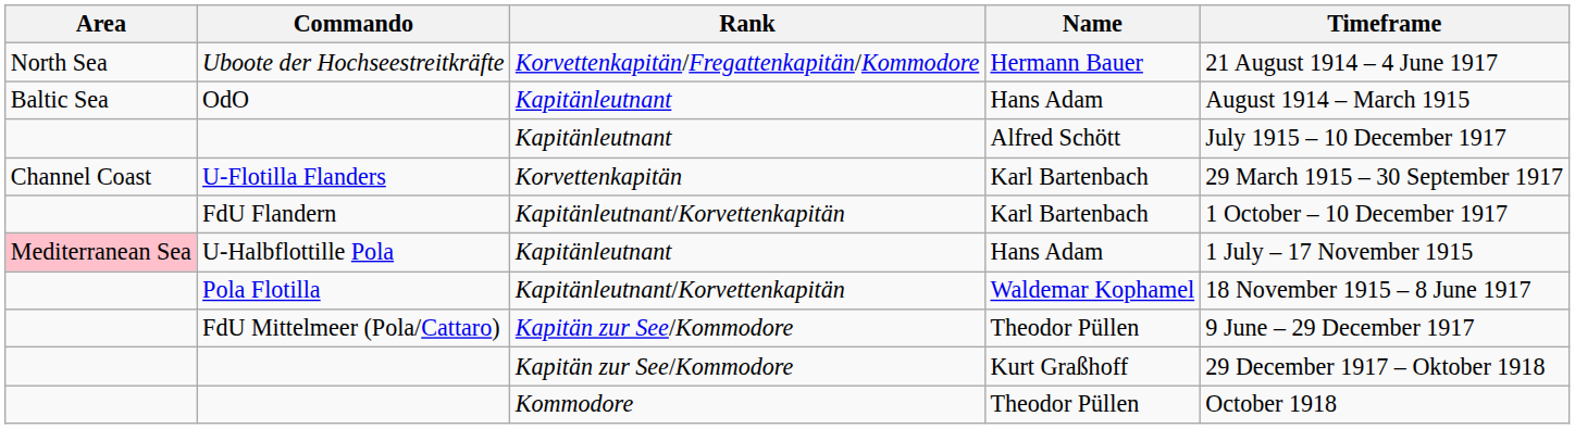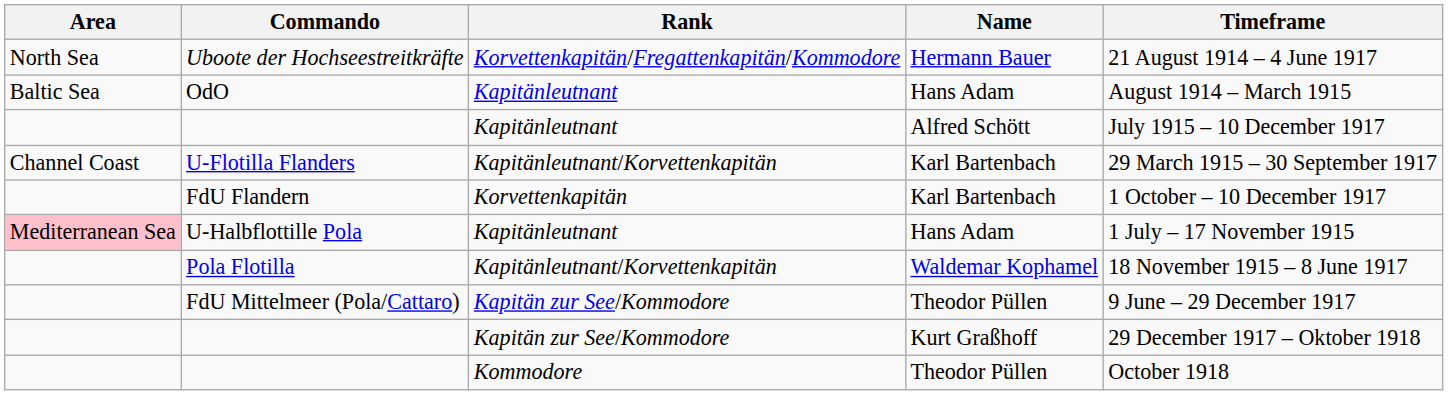U-Flotilla Flanders | Rank: Korvettenkapitän -> Kapitänleutnant/Korvettenkapitän
FdU Flandern | Rank: Kapitänleutnant/Korvettenkapitän -> Korvettenkapitän
